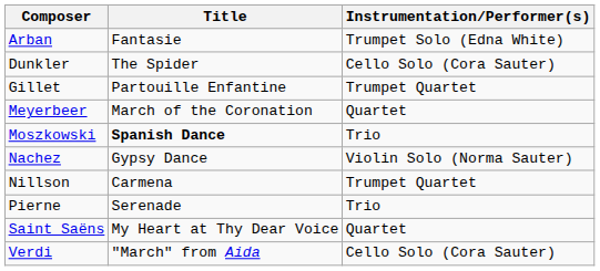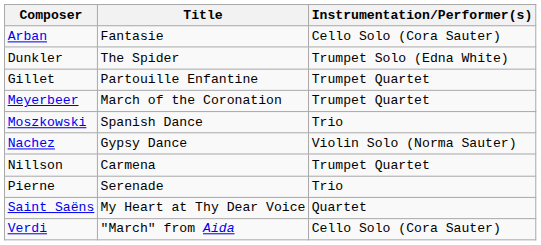Arban | Instrumentation/Performer(s): Trumpet Solo (Edna White) -> Cello Solo (Cora Sauter)
Dunkler | Instrumentation/Performer(s): Cello Solo (Cora Sauter) -> Trumpet Solo (Edna White)
Meyerbeer | Instrumentation/Performer(s): Quartet -> Trumpet Quartet
Moszkowski | Title: bold -> normal
